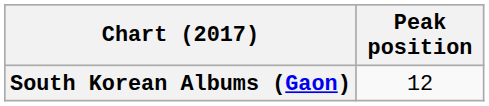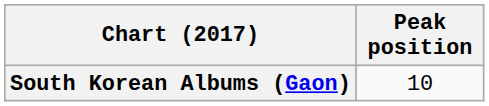South Korean Albums (Gaon) | Peak position: 12 -> 10
